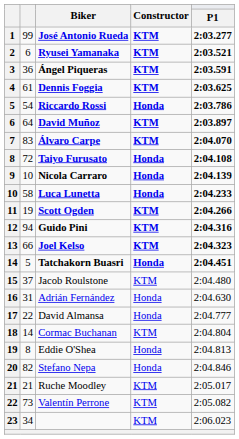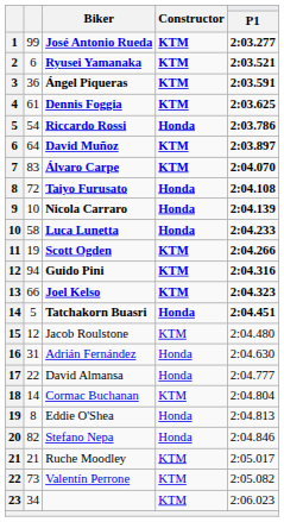Jacob Roulstone | column 2: 37 -> 12
